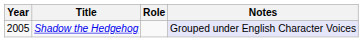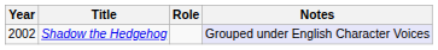Shadow the Hedgehog | Year: 2005 -> 2002
